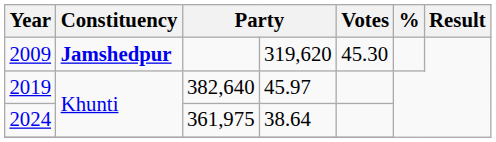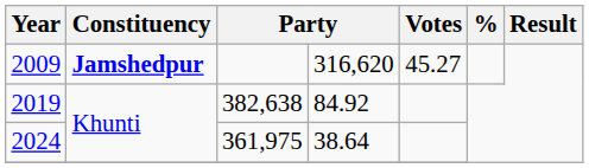2009 | column 4: 319,620 -> 316,620
2009 | Votes: 45.30 -> 45.27
2019 | column 3: 382,640 -> 382,638
2019 | column 4: 45.97 -> 84.92
